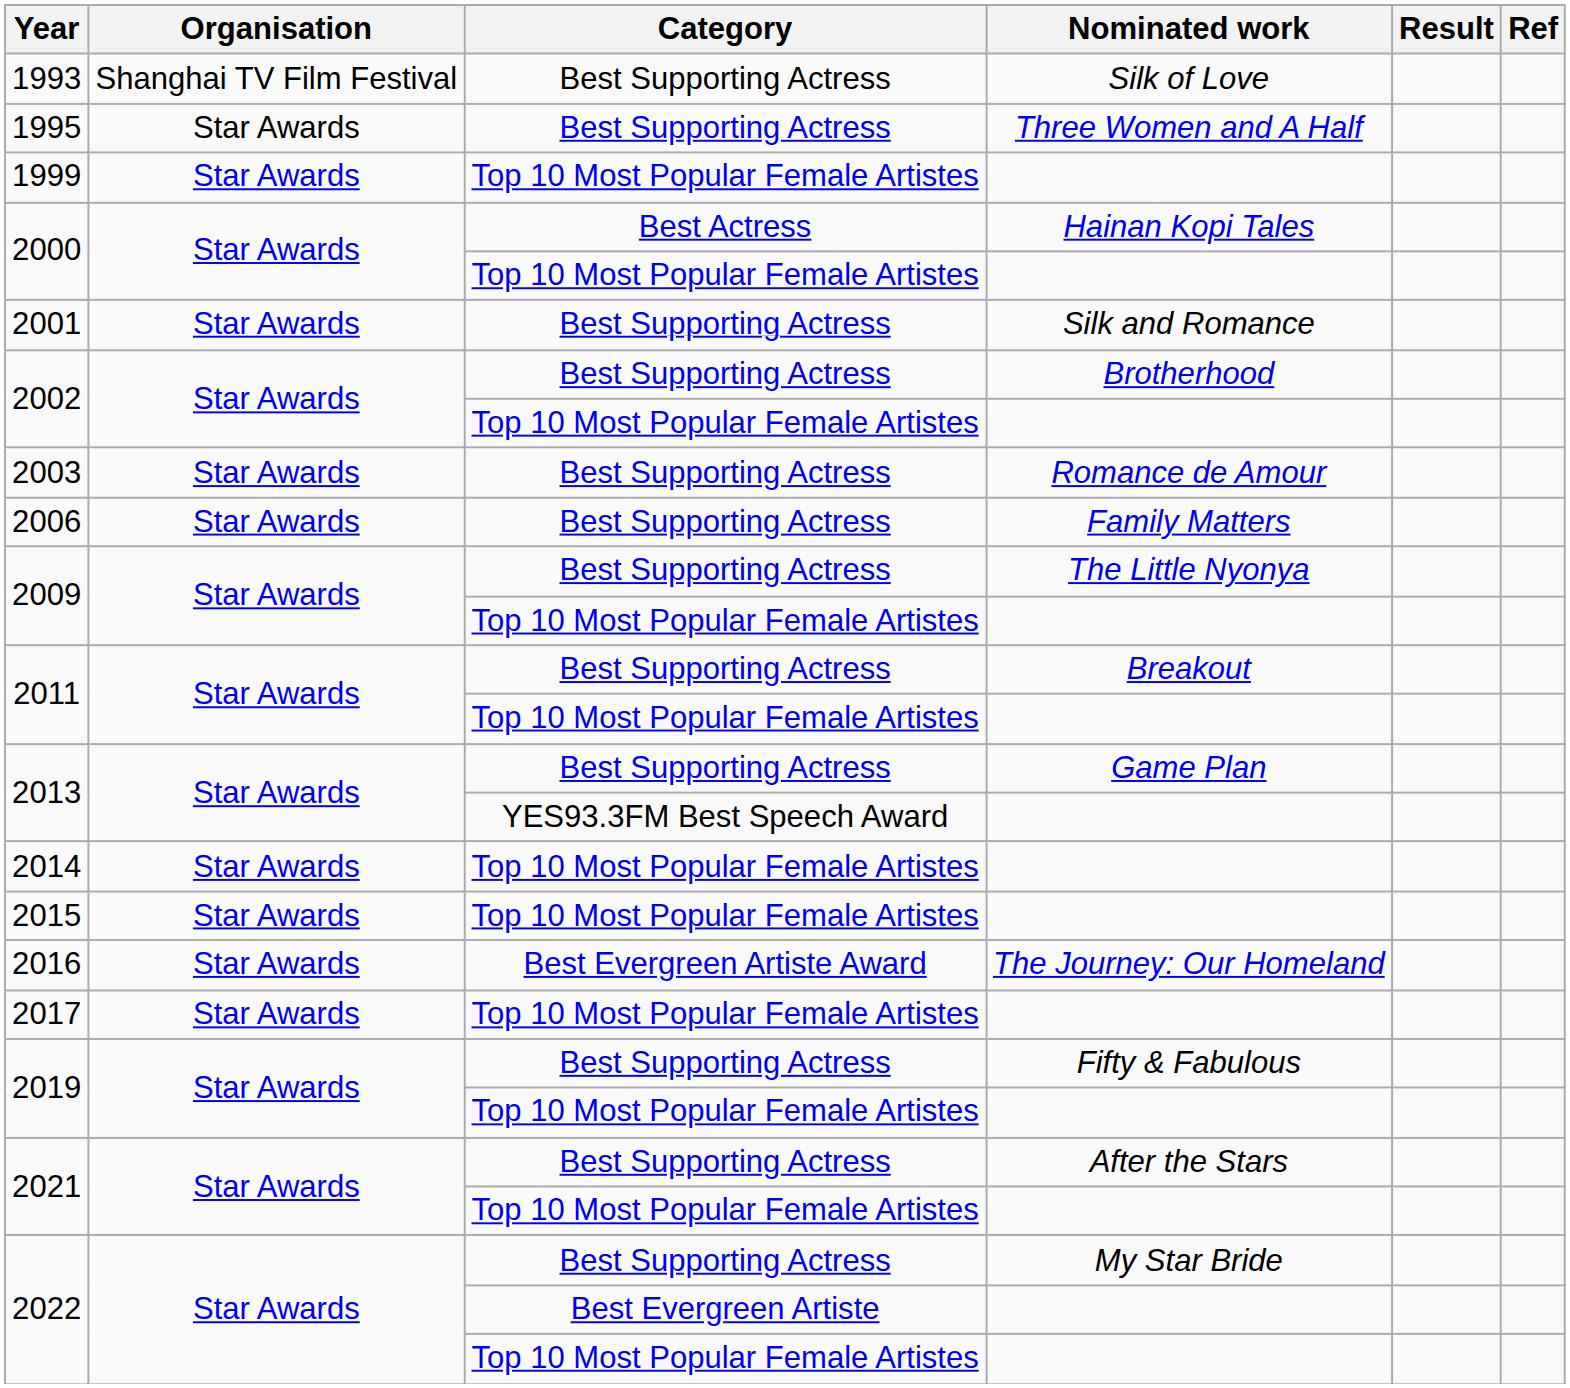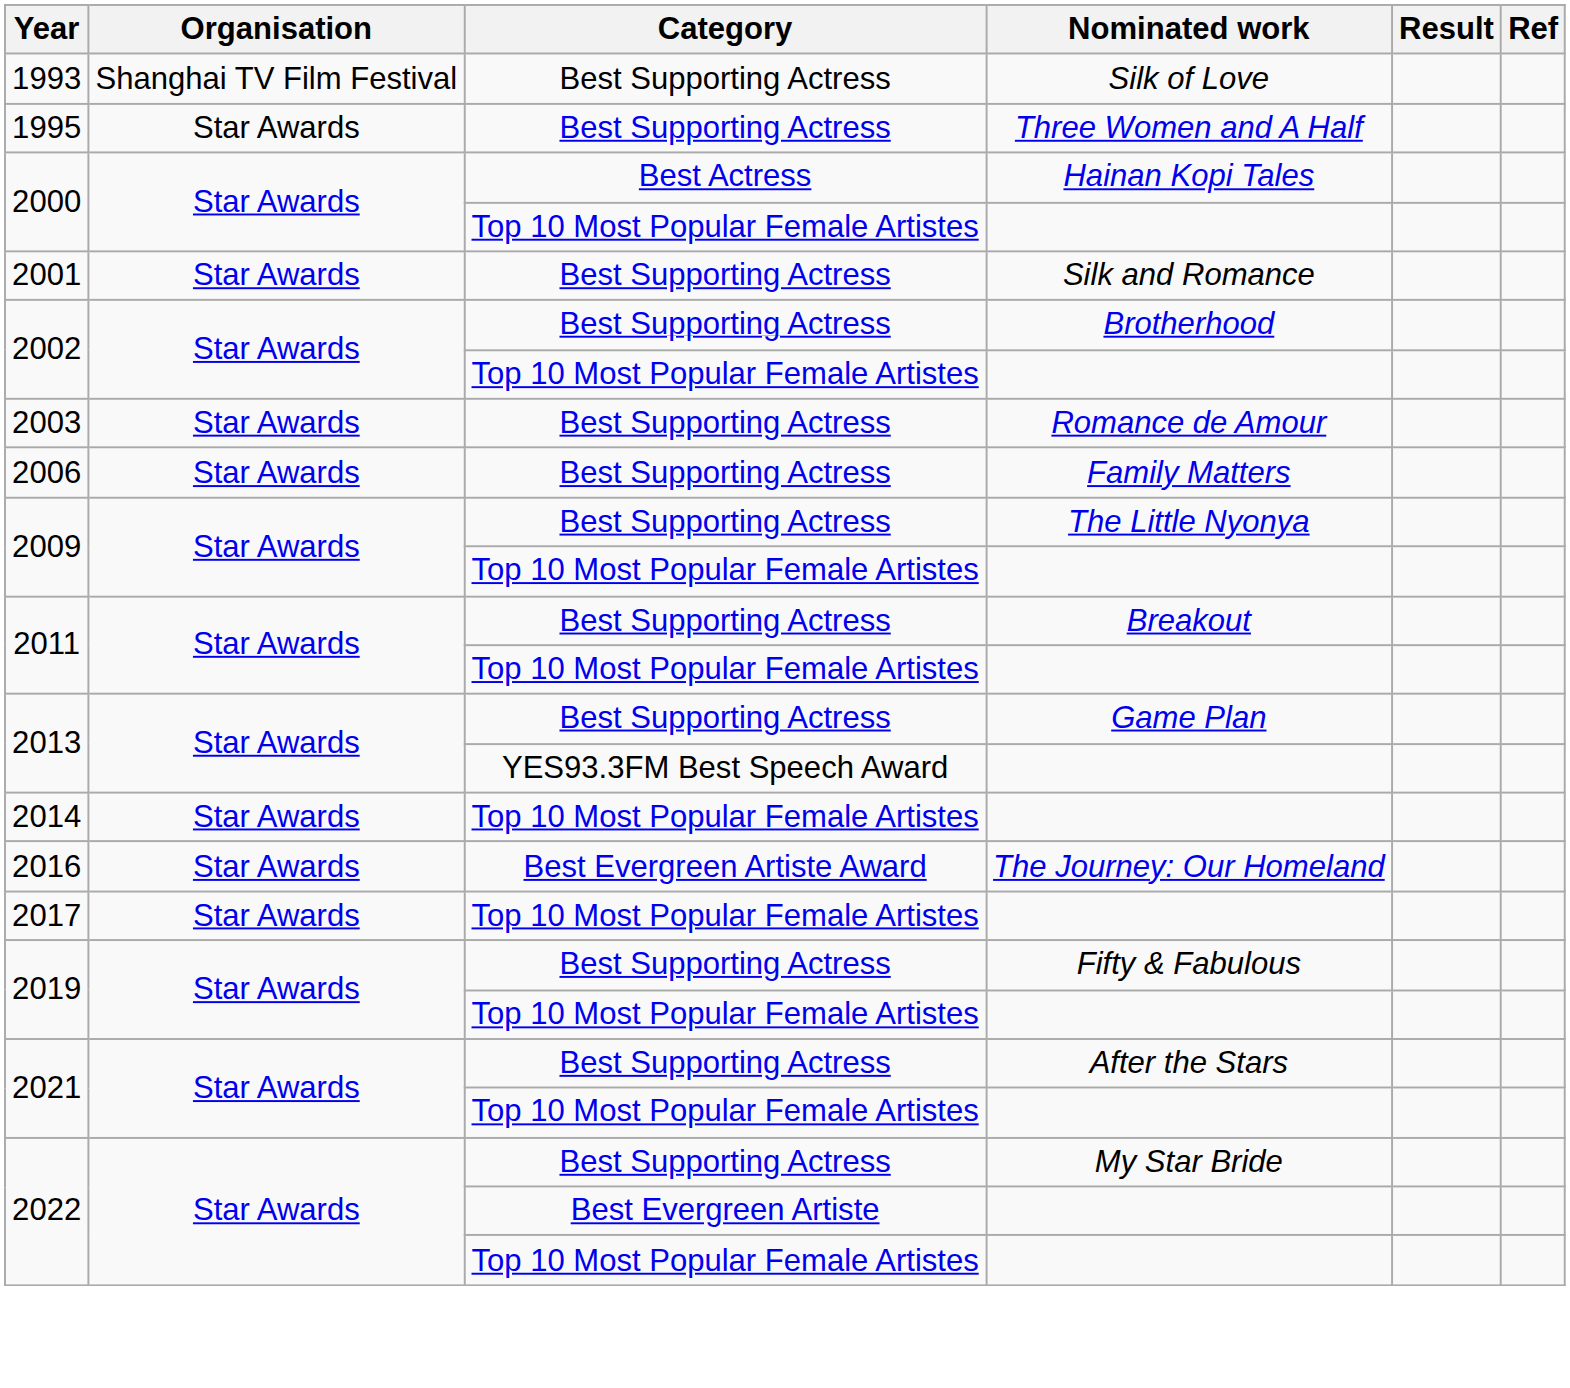- row: 1999 | Star Awards | Top 10 Most Popular Female Artistes
- row: 2015 | Star Awards | Top 10 Most Popular Female Artistes
